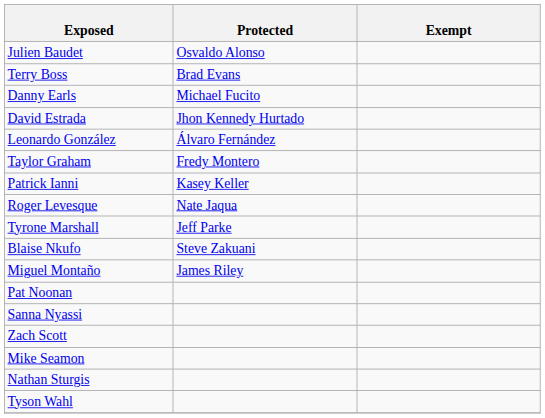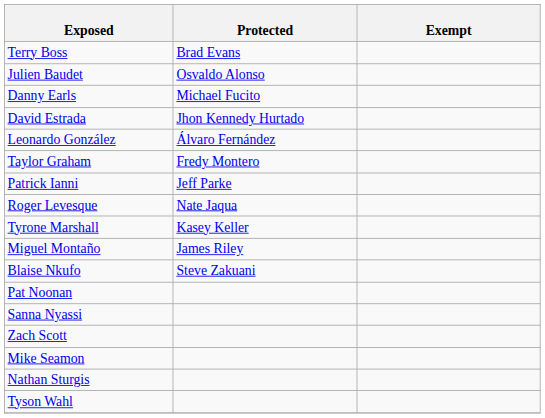rows swapped: Julien Baudet <-> Terry Boss
Patrick Ianni | Protected: Kasey Keller -> Jeff Parke
Tyrone Marshall | Protected: Jeff Parke -> Kasey Keller
rows swapped: Miguel Montaño <-> Blaise Nkufo
